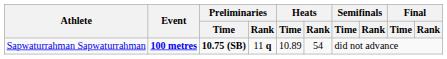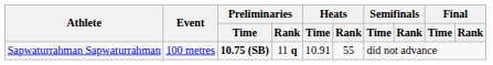Sapwaturrahman Sapwaturrahman | Event: bold -> normal
Sapwaturrahman Sapwaturrahman | Heats / Time: 10.89 -> 10.91
Sapwaturrahman Sapwaturrahman | Heats / Rank: 54 -> 55
